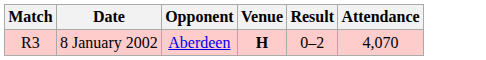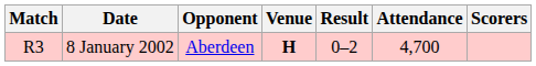+ column: Scorers
8 January 2002 | Attendance: 4,070 -> 4,700
